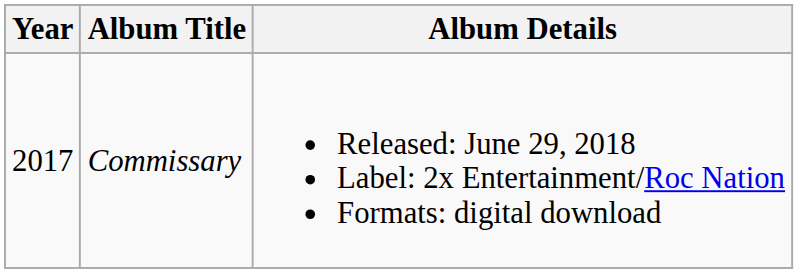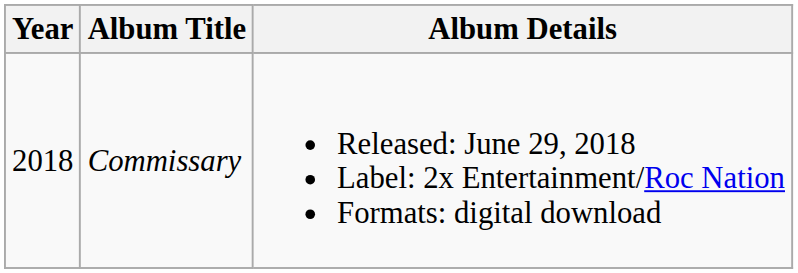Commissary | Year: 2017 -> 2018
